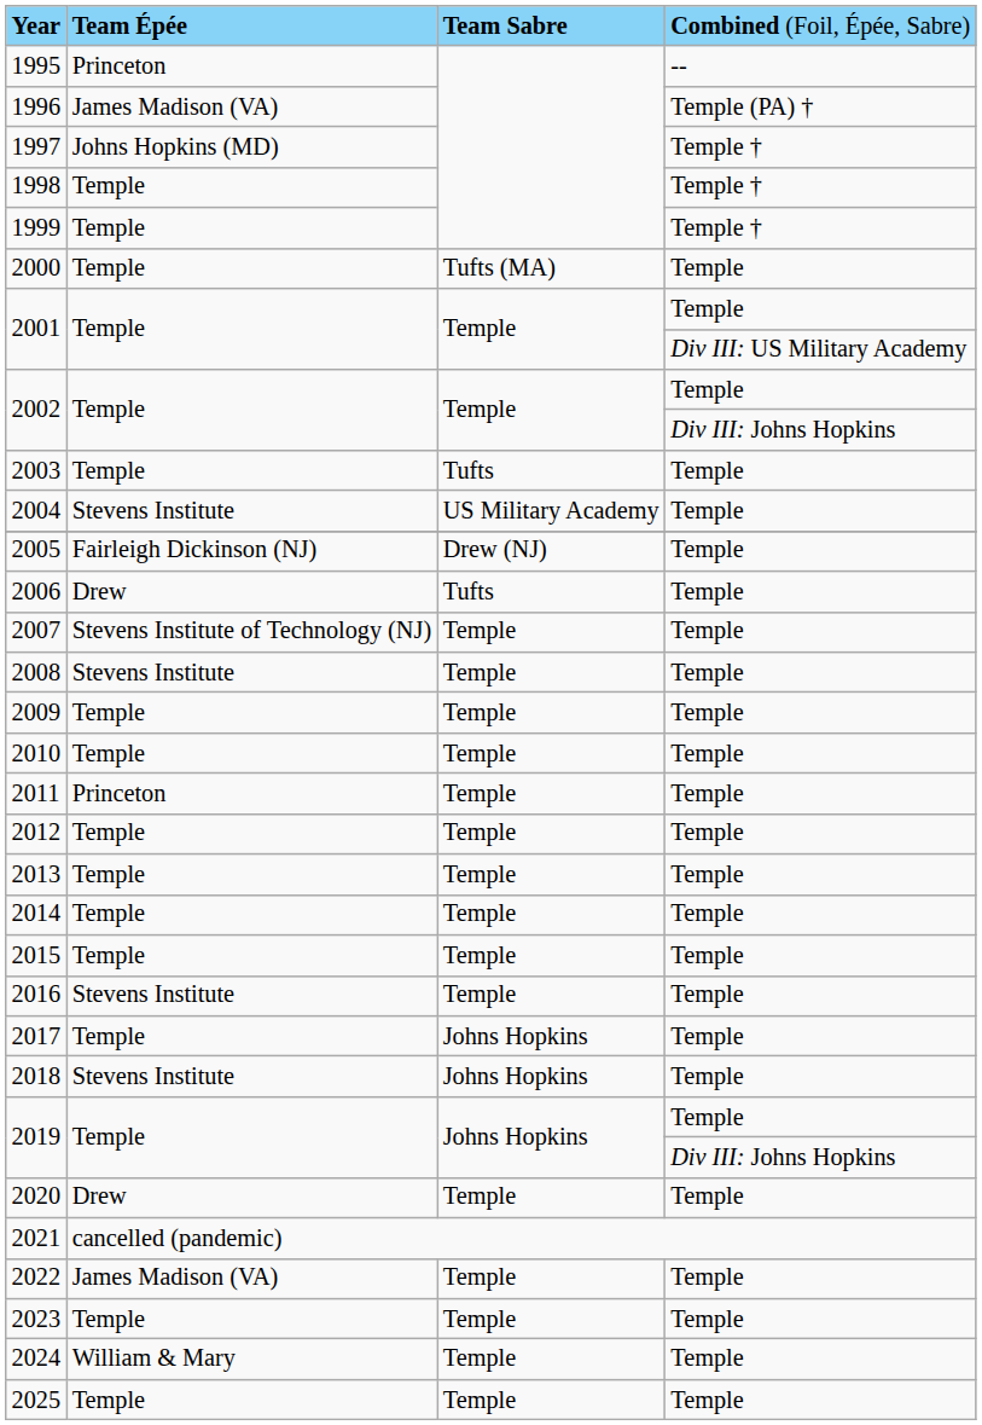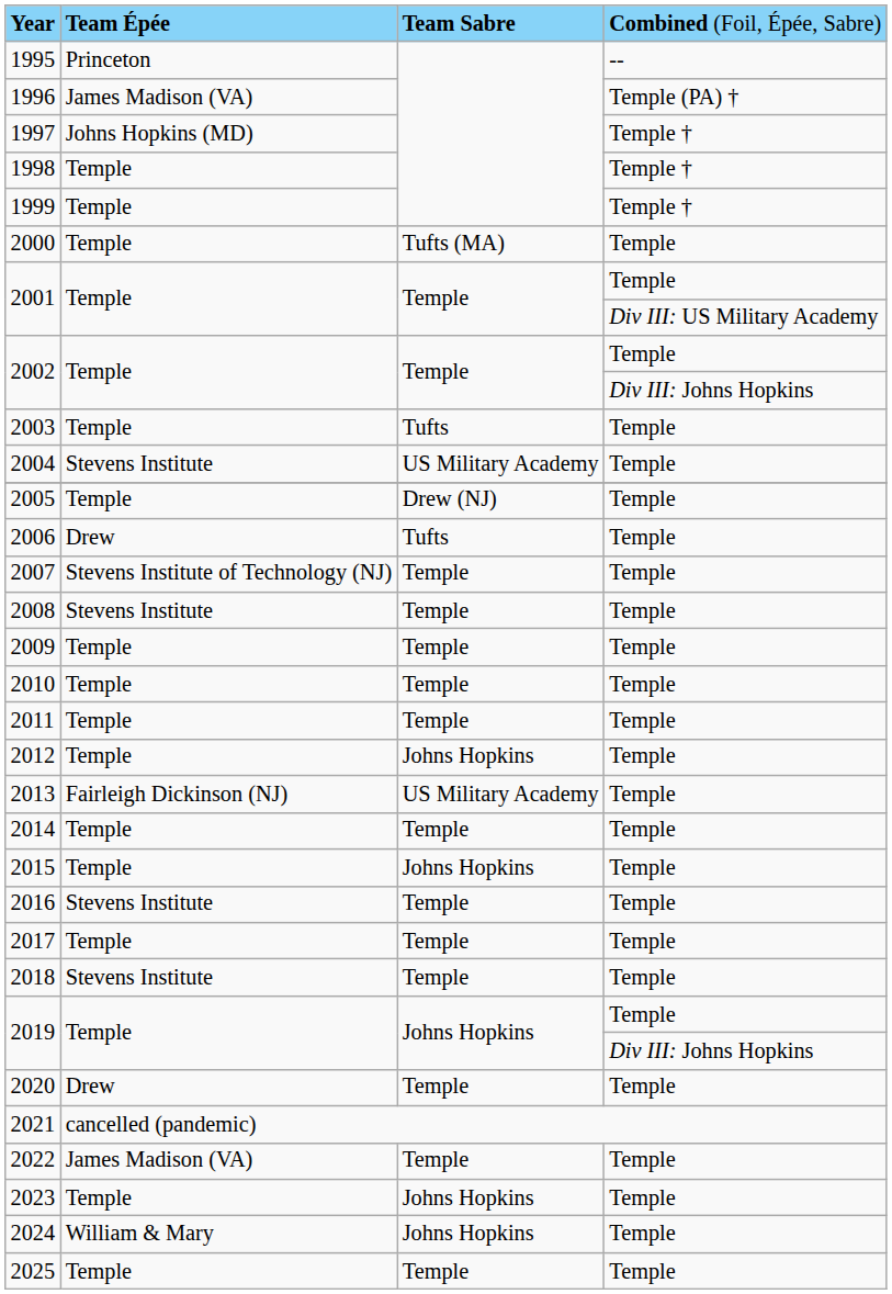2005 | column 2: Fairleigh Dickinson (NJ) -> Temple
2011 | column 2: Princeton -> Temple
2012 | column 3: Temple -> Johns Hopkins
2013 | column 2: Temple -> Fairleigh Dickinson (NJ)
2013 | column 3: Temple -> US Military Academy
2015 | column 3: Temple -> Johns Hopkins
2017 | column 3: Johns Hopkins -> Temple
2018 | column 3: Johns Hopkins -> Temple
2023 | column 3: Temple -> Johns Hopkins
2024 | column 3: Temple -> Johns Hopkins
